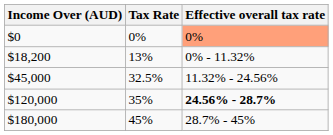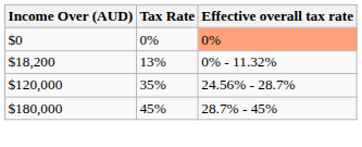- row: $45,000 | 32.5% | 11.32% - 24.56%
$120,000 | Effective overall tax rate: bold -> normal
